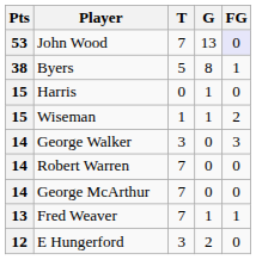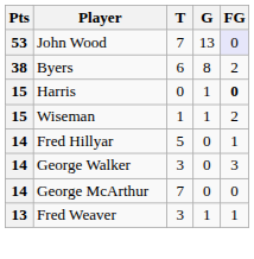Byers | T: 5 -> 6
Byers | FG: 1 -> 2
Harris | FG: normal -> bold
+ row: 14 | Fred Hillyar | 5 | 0 | 1
- row: 14 | Robert Warren | 7 | 0 | 0
Fred Weaver | T: 7 -> 3
- row: 12 | E Hungerford | 3 | 2 | 0
